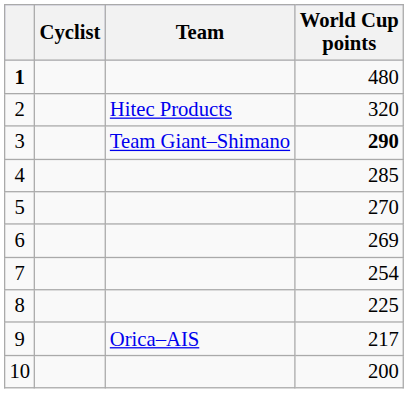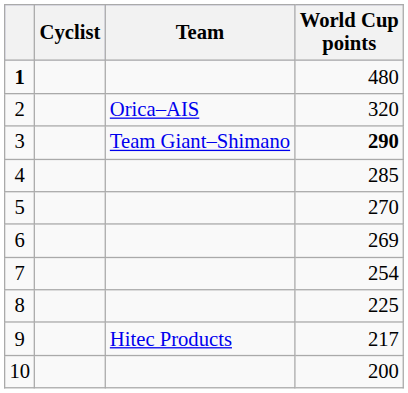2 | Team: Hitec Products -> Orica–AIS
9 | Team: Orica–AIS -> Hitec Products
